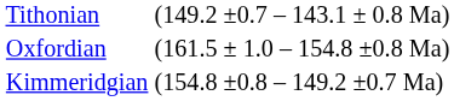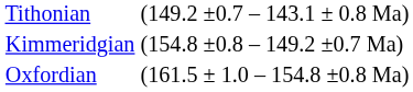rows swapped: Kimmeridgian <-> Oxfordian
